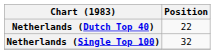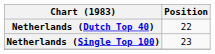Netherlands (Single Top 100) | Position: 32 -> 23
